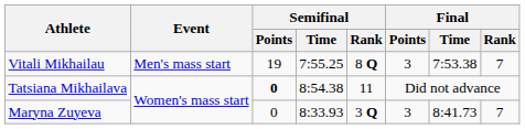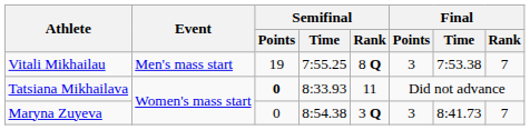Tatsiana Mikhailava | Semifinal / Time: 8:54.38 -> 8:33.93
Maryna Zuyeva | Semifinal / Time: 8:33.93 -> 8:54.38
